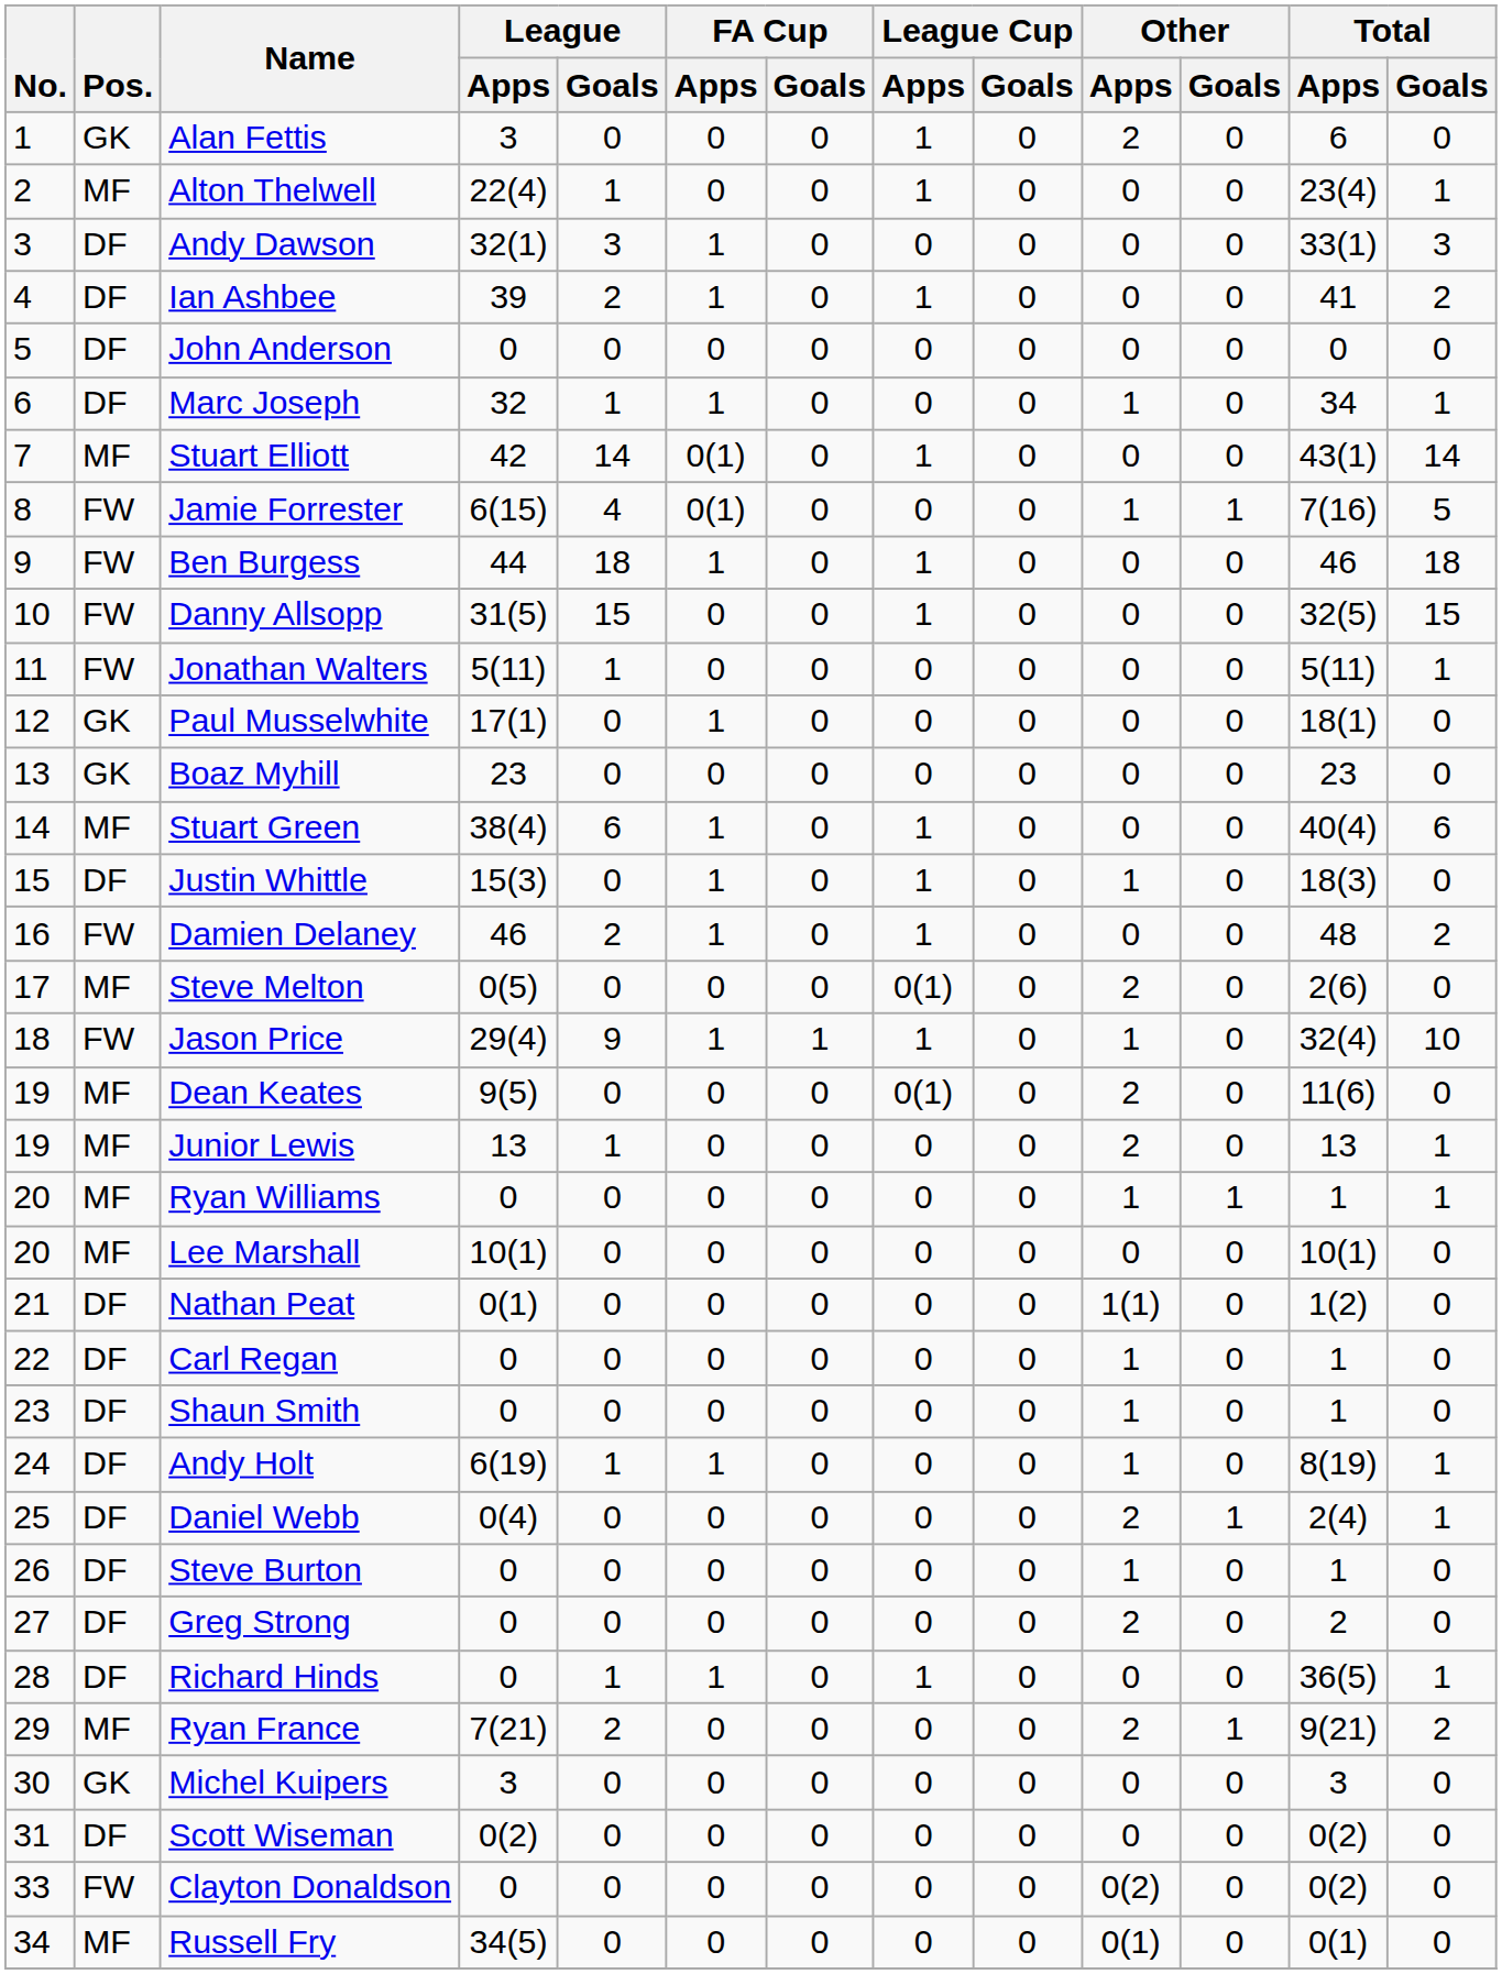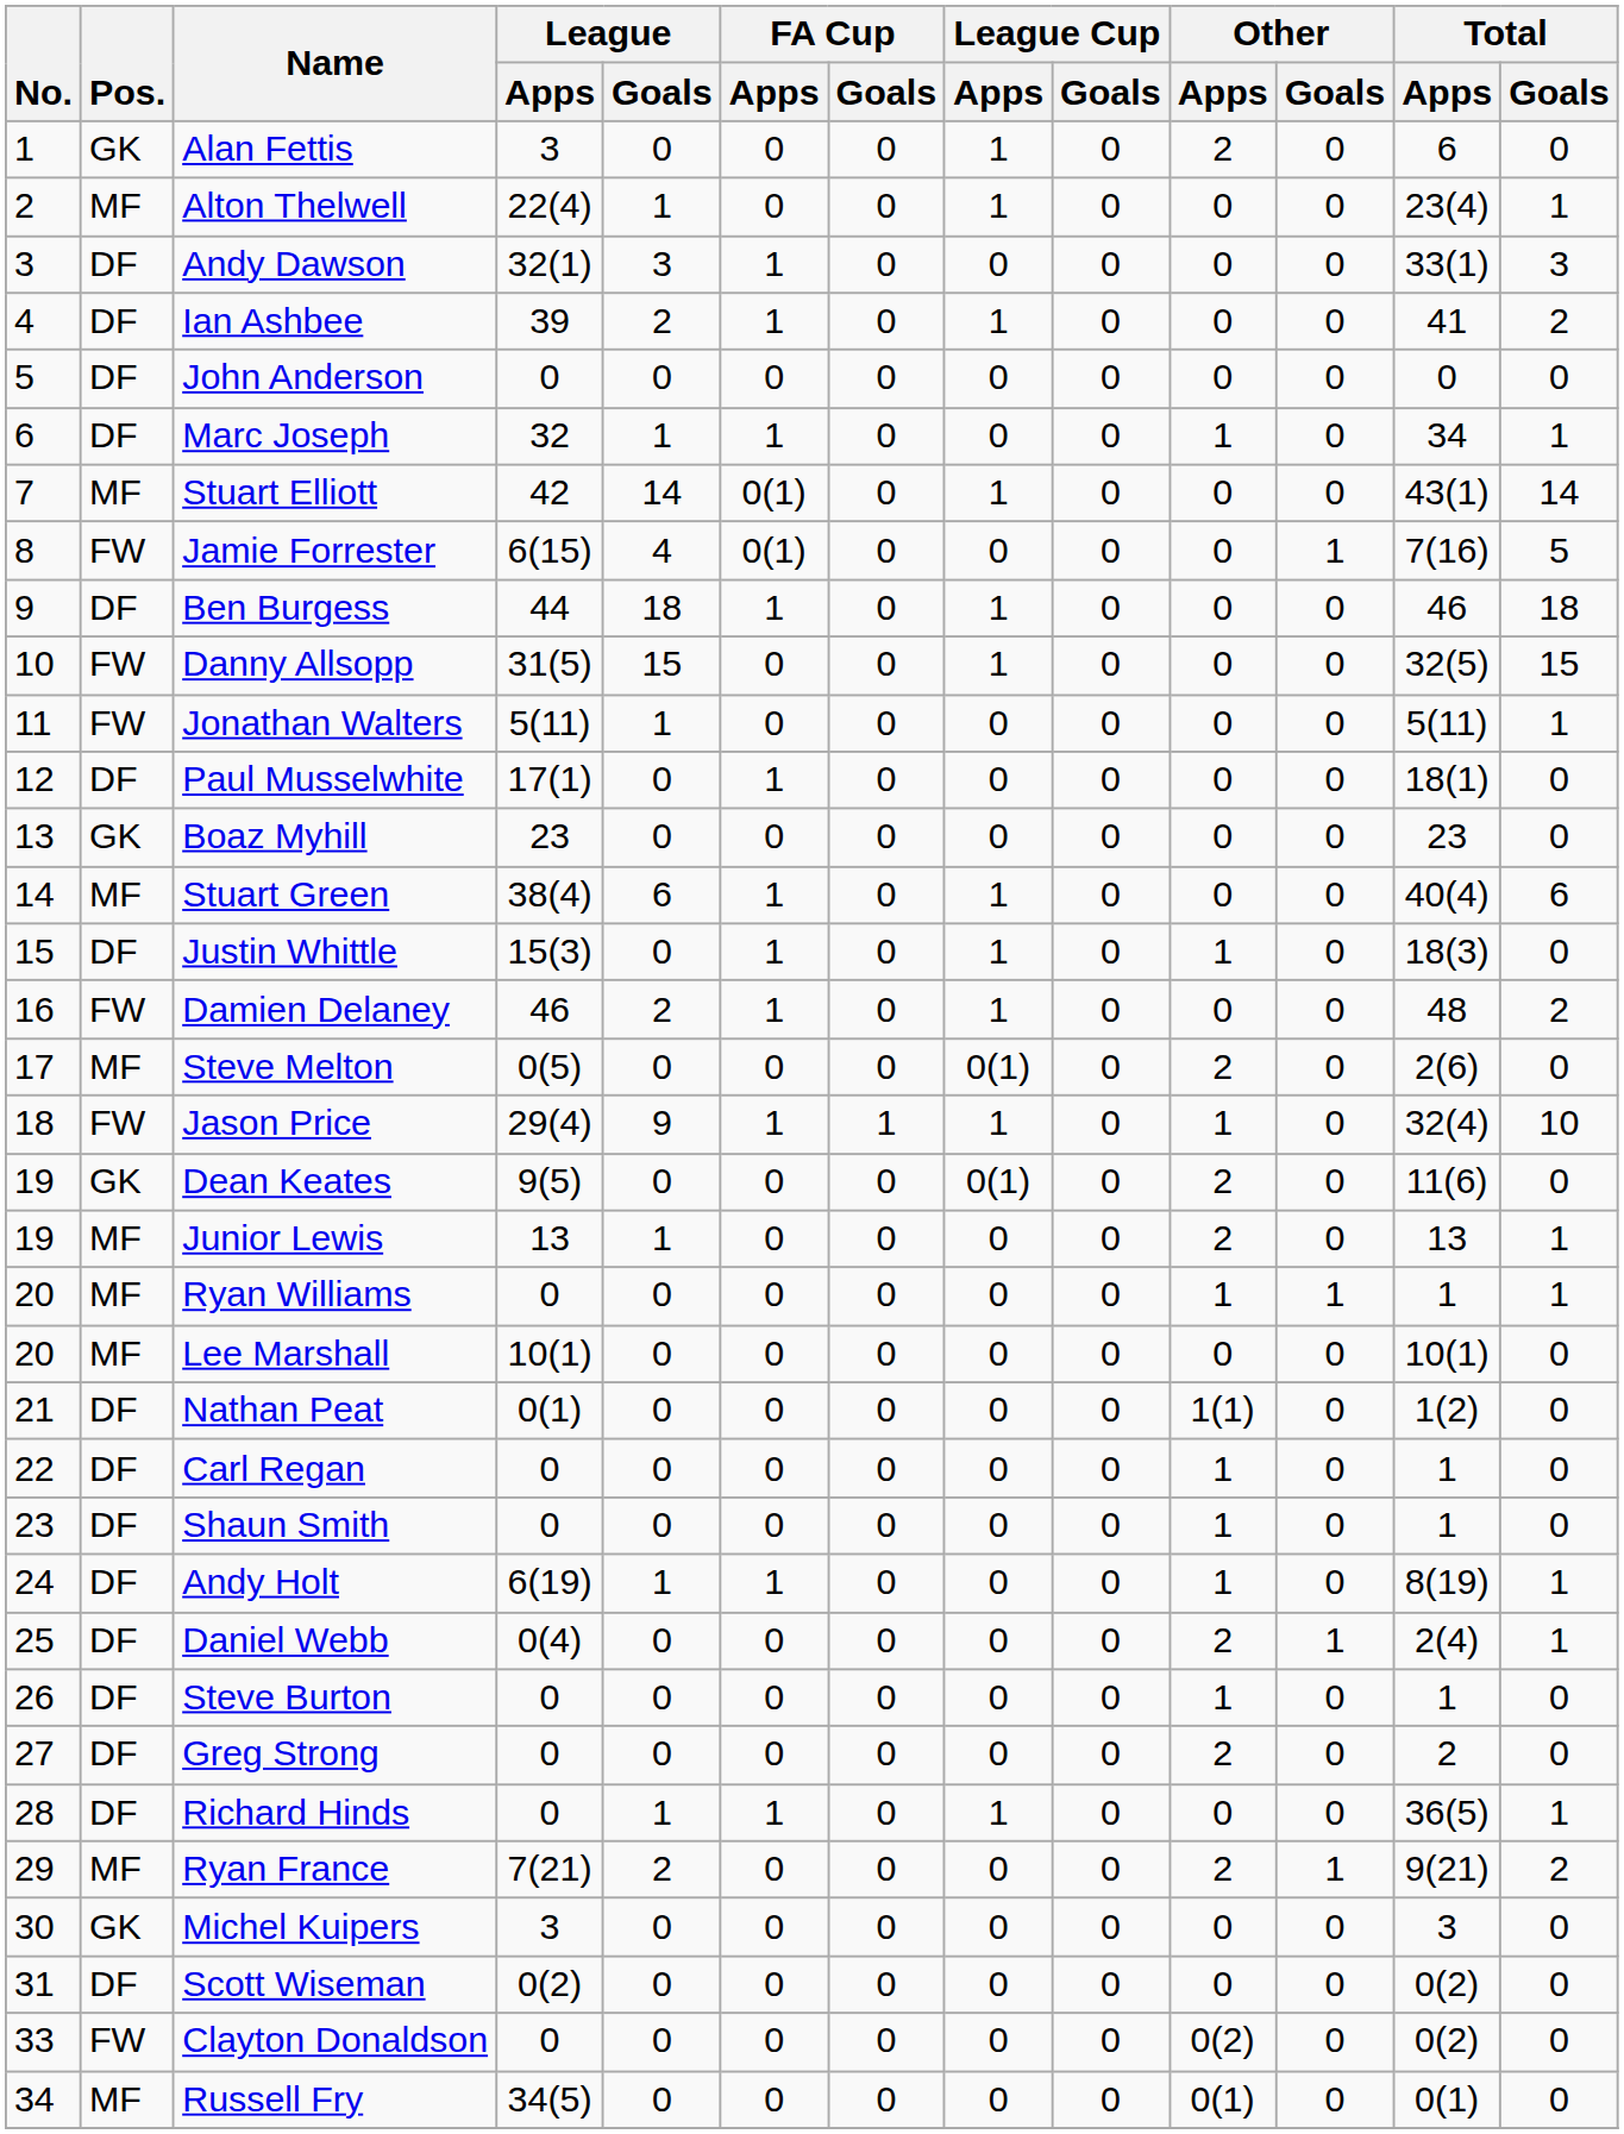Jamie Forrester | Other / Apps: 1 -> 0
Ben Burgess | Pos.: FW -> DF
Paul Musselwhite | Pos.: GK -> DF
Dean Keates | Pos.: MF -> GK
